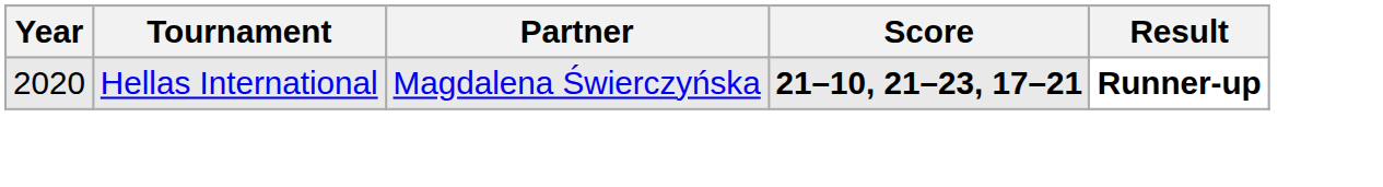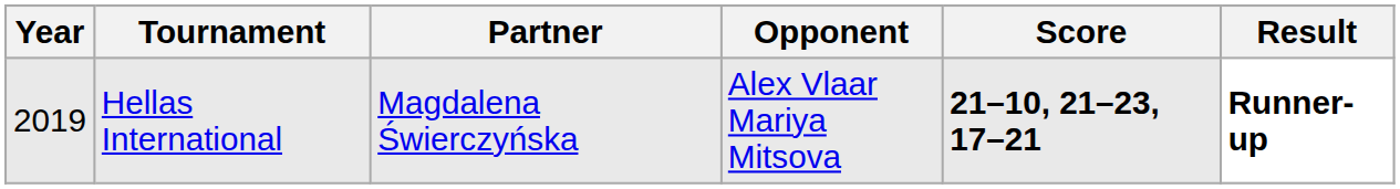+ column: Opponent | Alex Vlaar Mariya Mitsova
Hellas International | Year: 2020 -> 2019
